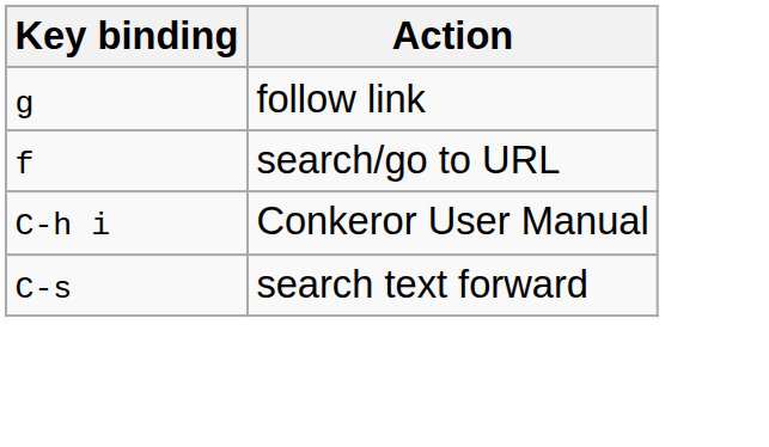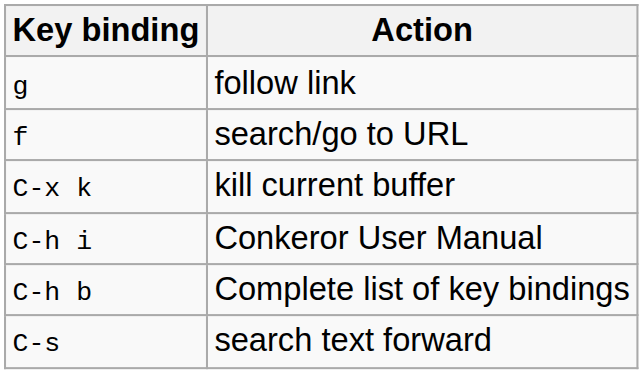+ row: C-x k | kill current buffer
+ row: C-h b | Complete list of key bindings
